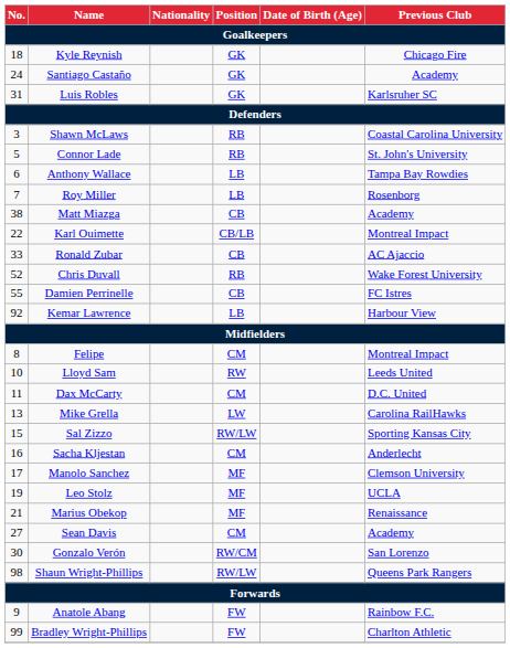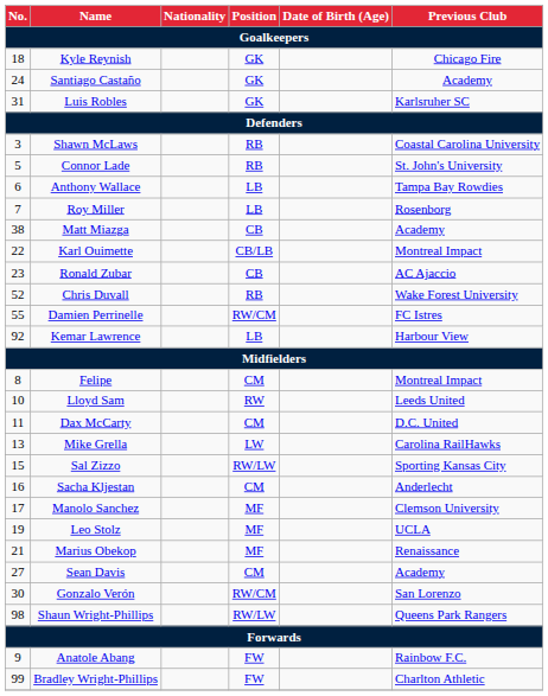Ronald Zubar | No.: 33 -> 23
Damien Perrinelle | Position: CB -> RW/CM
